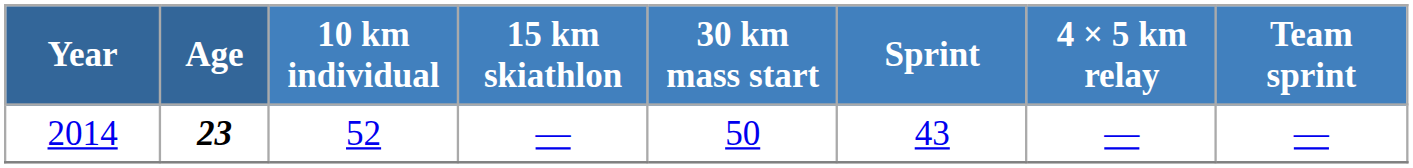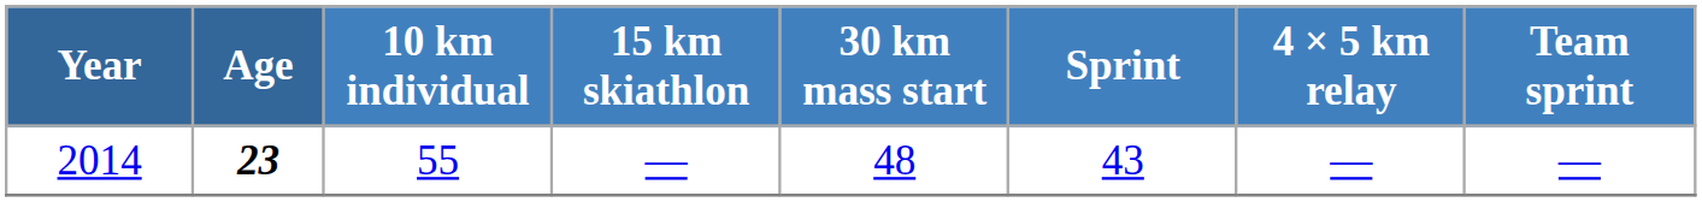2014 | 10 km individual: 52 -> 55
2014 | 30 km mass start: 50 -> 48
